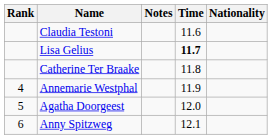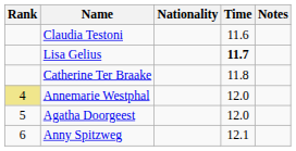columns swapped: Nationality <-> Notes
Annemarie Westphal | Rank: no background -> khaki background
Annemarie Westphal | Time: 11.9 -> 12.0
